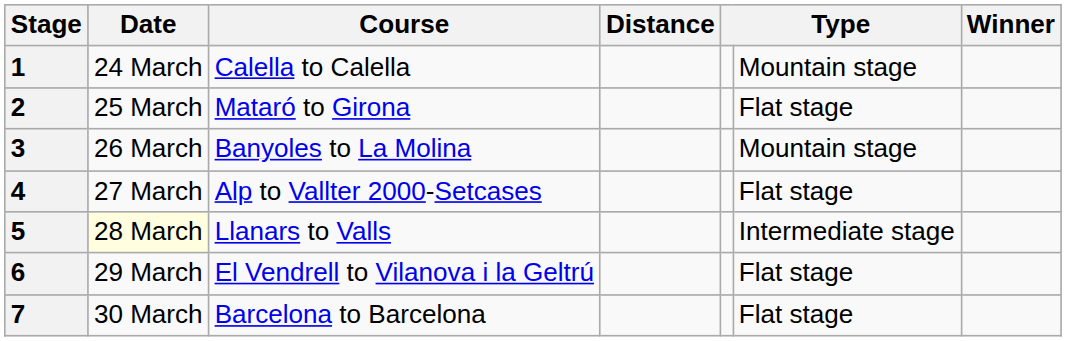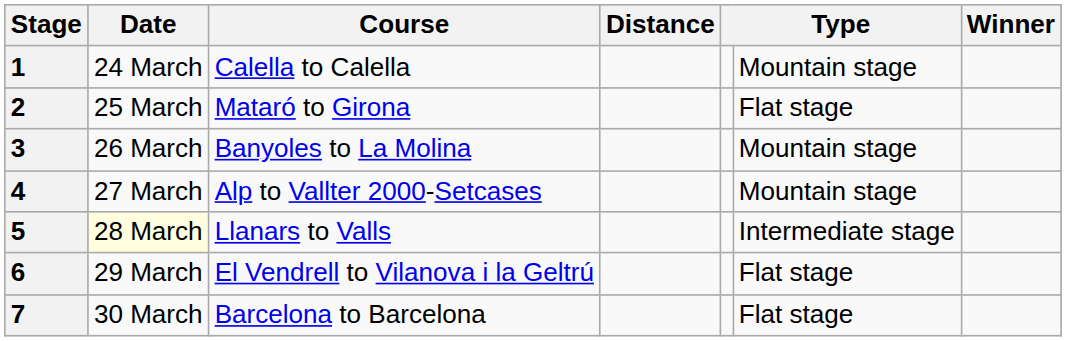4 | column 6: Flat stage -> Mountain stage
